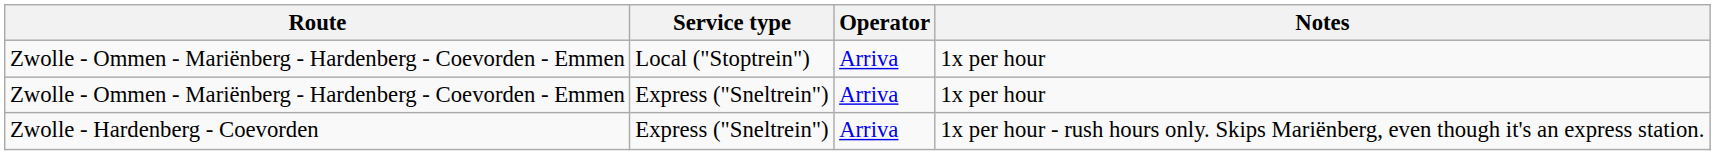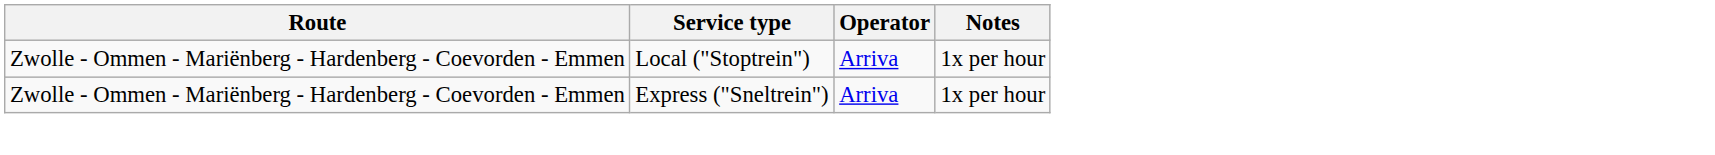- row: Zwolle - Hardenberg - Coevorden | Express ("Sneltrein") | Arriva | 1x per hour - rush hours only. Skips Mariënberg, even though it's an express station.
